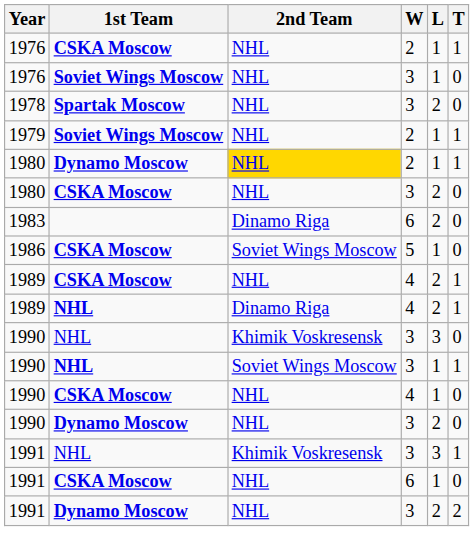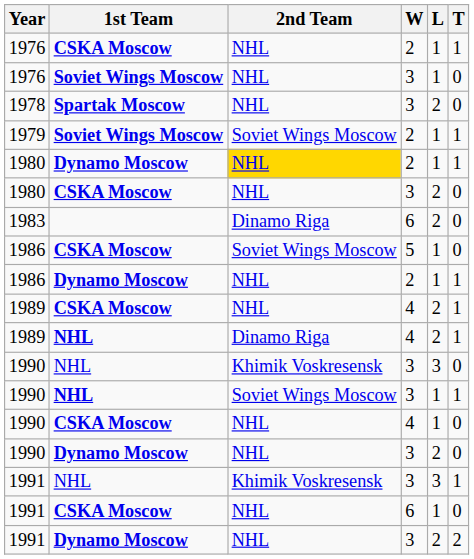1979 | 2nd Team: NHL -> Soviet Wings Moscow
+ row: 1986 | Dynamo Moscow | NHL | 2 | 1 | 1
